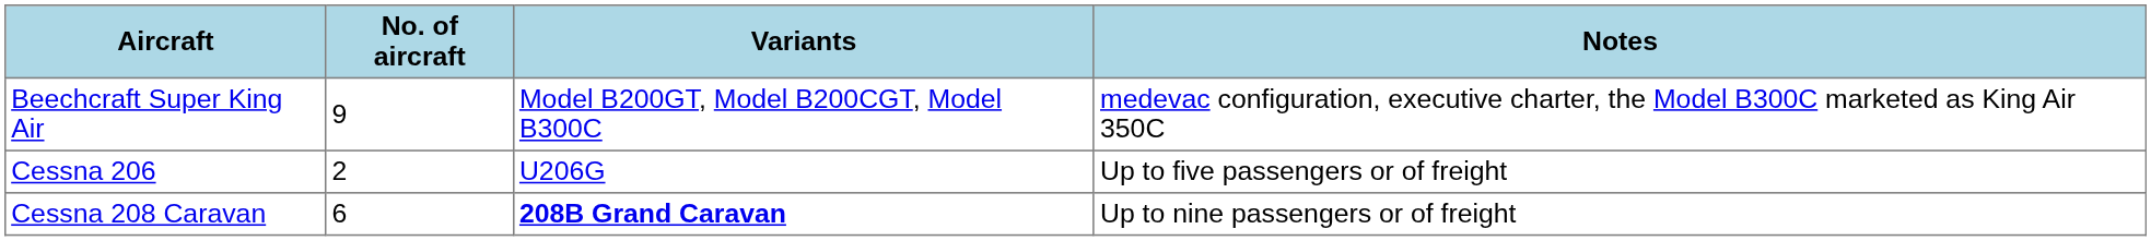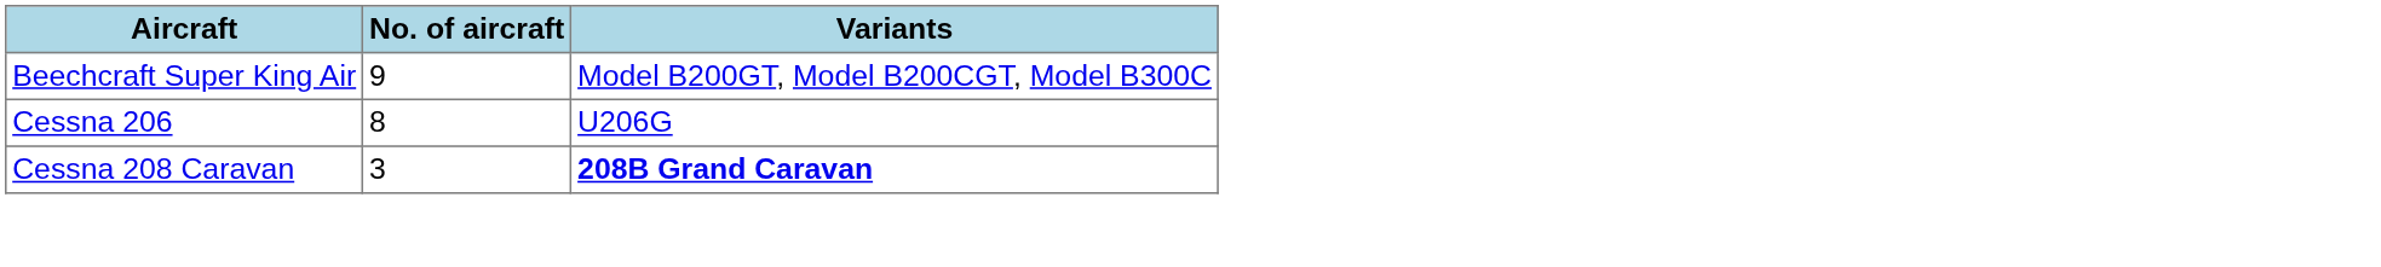- column: Notes | medevac configuration, executive charter, the Model B300C marketed as King Air 350C | Up to five passengers or of freight | Up to nine passengers or of freight
Cessna 206 | No. of aircraft: 2 -> 8
Cessna 208 Caravan | No. of aircraft: 6 -> 3
